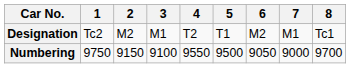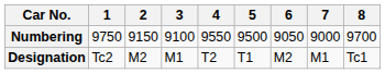rows swapped: Designation <-> Numbering
